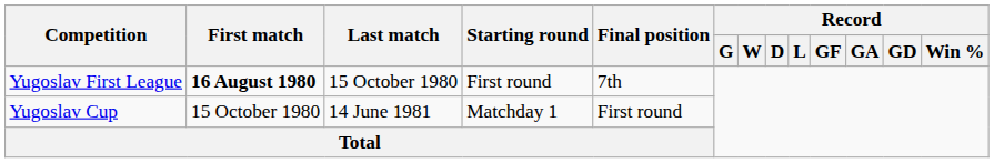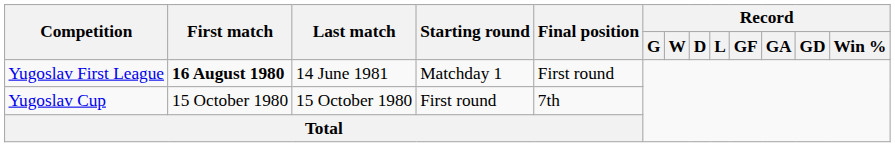Yugoslav First League | Last match: 15 October 1980 -> 14 June 1981
Yugoslav First League | Starting round: First round -> Matchday 1
Yugoslav First League | Final position: 7th -> First round
Yugoslav Cup | Last match: 14 June 1981 -> 15 October 1980
Yugoslav Cup | Starting round: Matchday 1 -> First round
Yugoslav Cup | Final position: First round -> 7th
